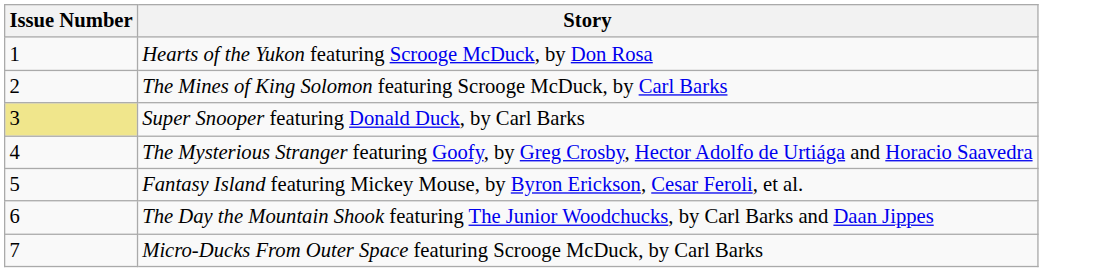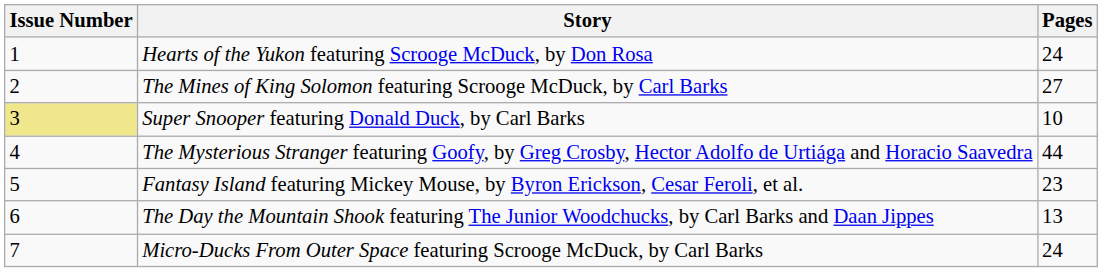+ column: Pages | 24 | 27 | 10 | 44 | 23 | 13 | 24
